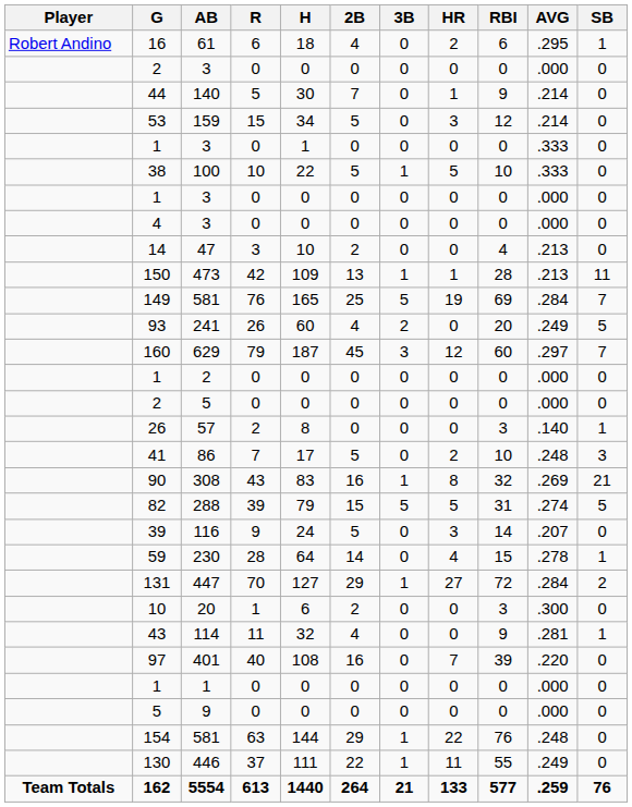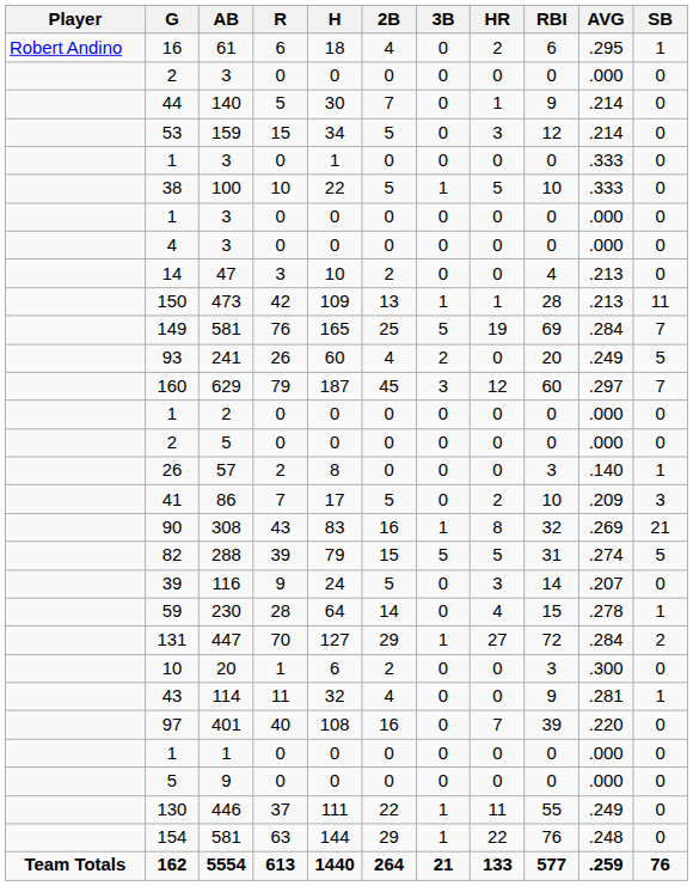41 | AVG: .248 -> .209
rows swapped: 130 <-> 154
